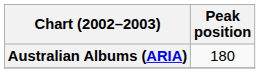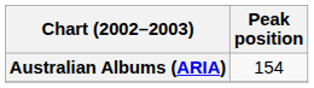Australian Albums (ARIA) | Peak position: 180 -> 154
